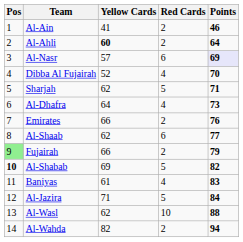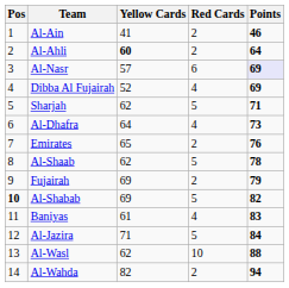Dibba Al Fujairah | Points: 70 -> 69
Emirates | Yellow Cards: 66 -> 65
Al-Shaab | Red Cards: 6 -> 5
Al-Shaab | Points: 77 -> 78
Fujairah | Pos: lightgreen background -> no background
Fujairah | Yellow Cards: 66 -> 69
